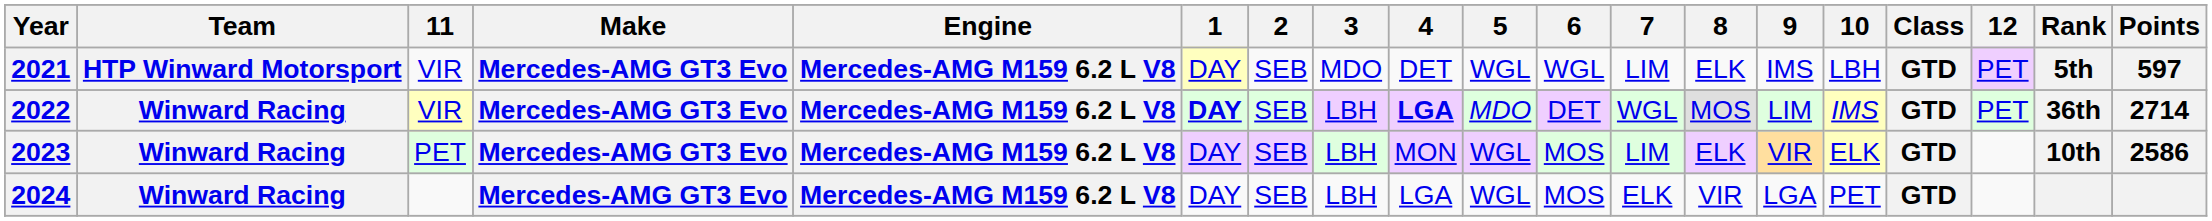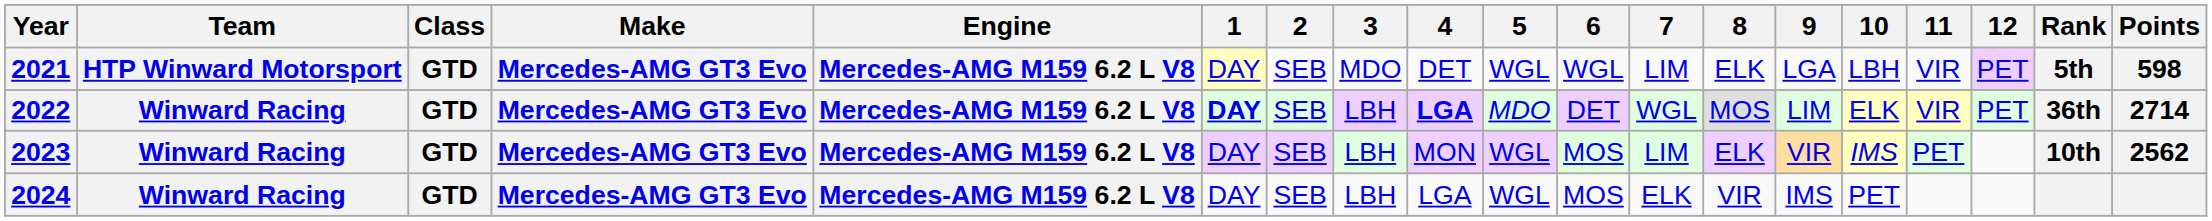columns swapped: Class <-> 11
2021 | 9: IMS -> LGA
2021 | Points: 597 -> 598
2022 | 10: IMS -> ELK
2023 | 10: ELK -> IMS
2023 | Points: 2586 -> 2562
2024 | 9: LGA -> IMS
